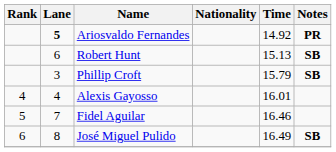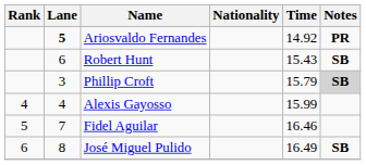Robert Hunt | Time: 15.13 -> 15.43
Phillip Croft | Notes: no background -> lightgrey background
Alexis Gayosso | Time: 16.01 -> 15.99
